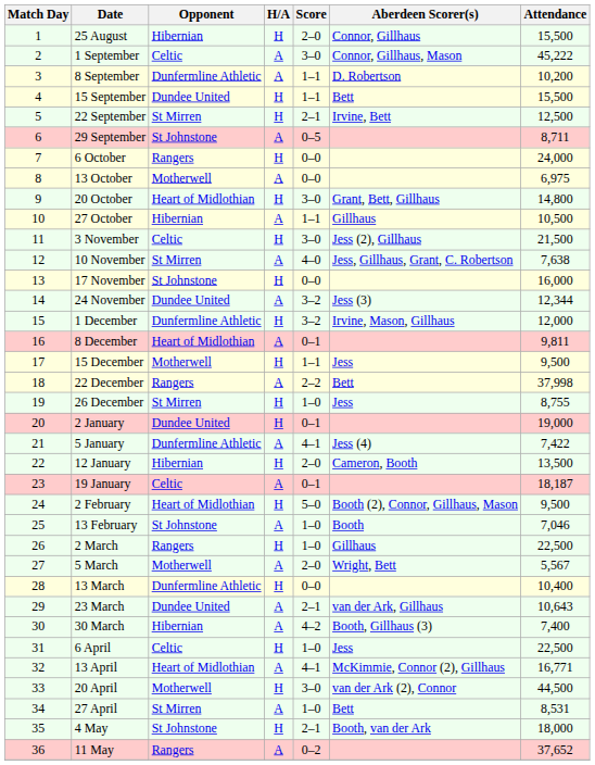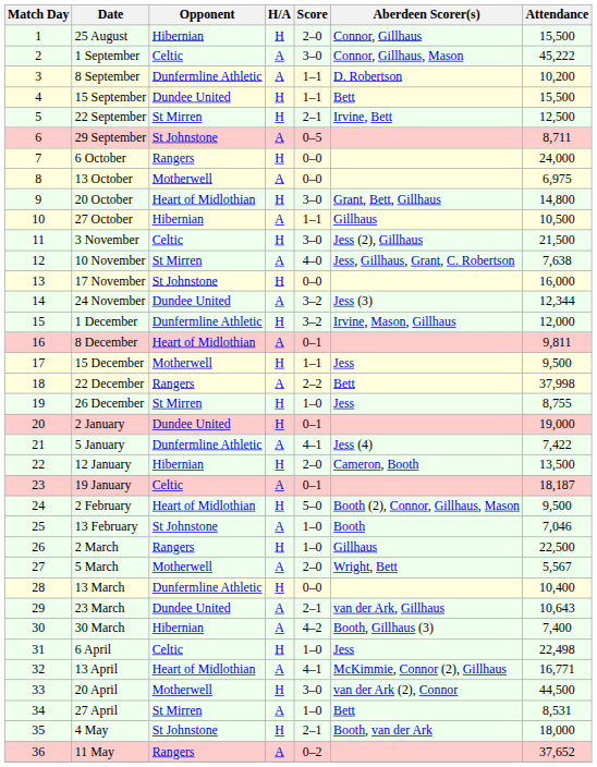6 April | Attendance: 22,500 -> 22,498
